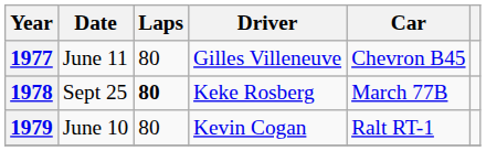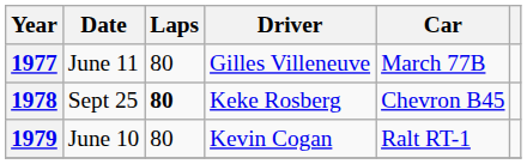1977 | Car: Chevron B45 -> March 77B
1978 | Car: March 77B -> Chevron B45
